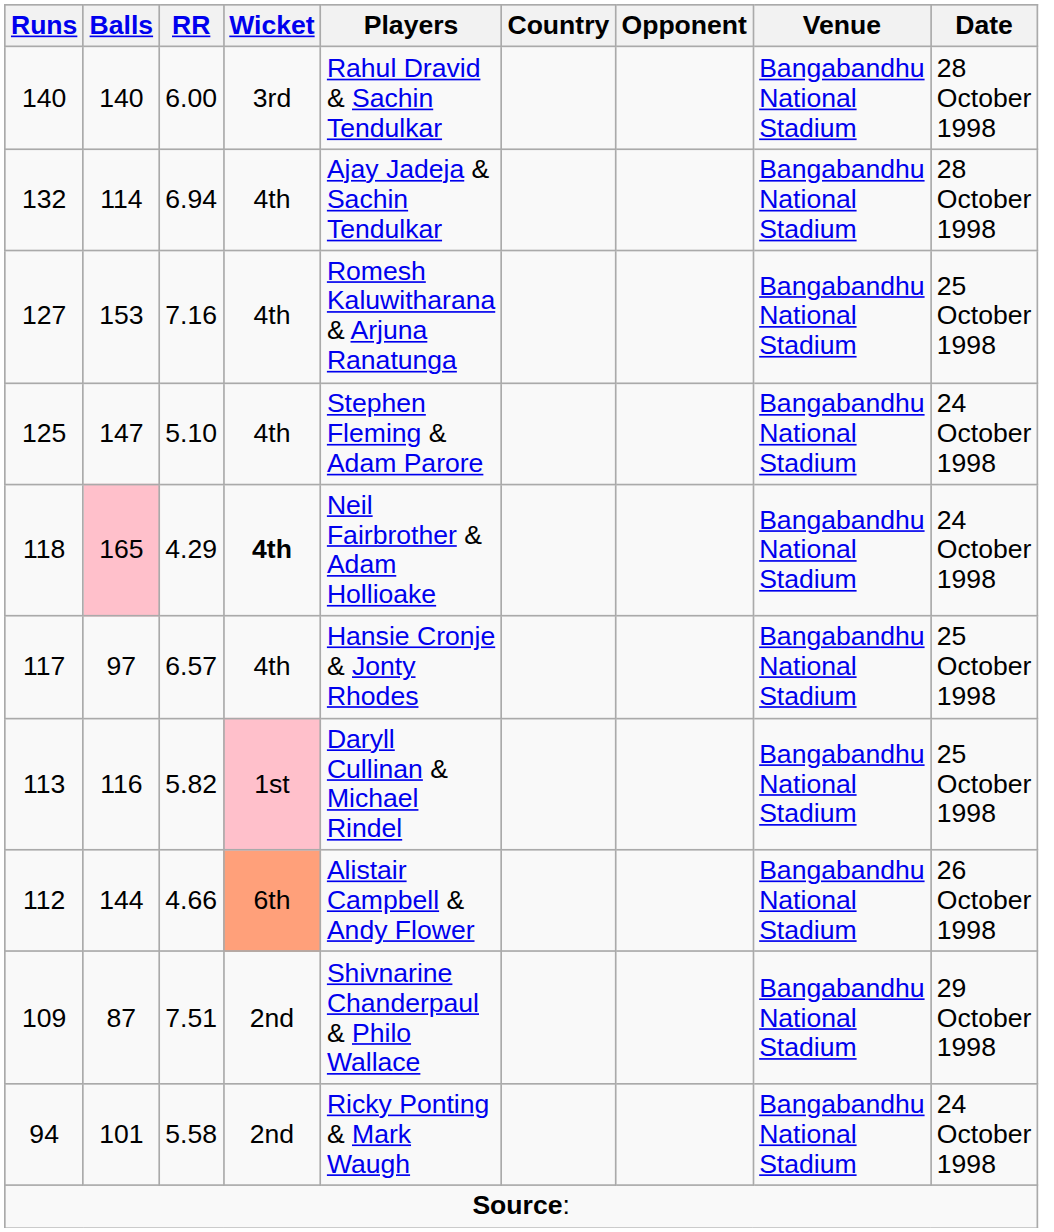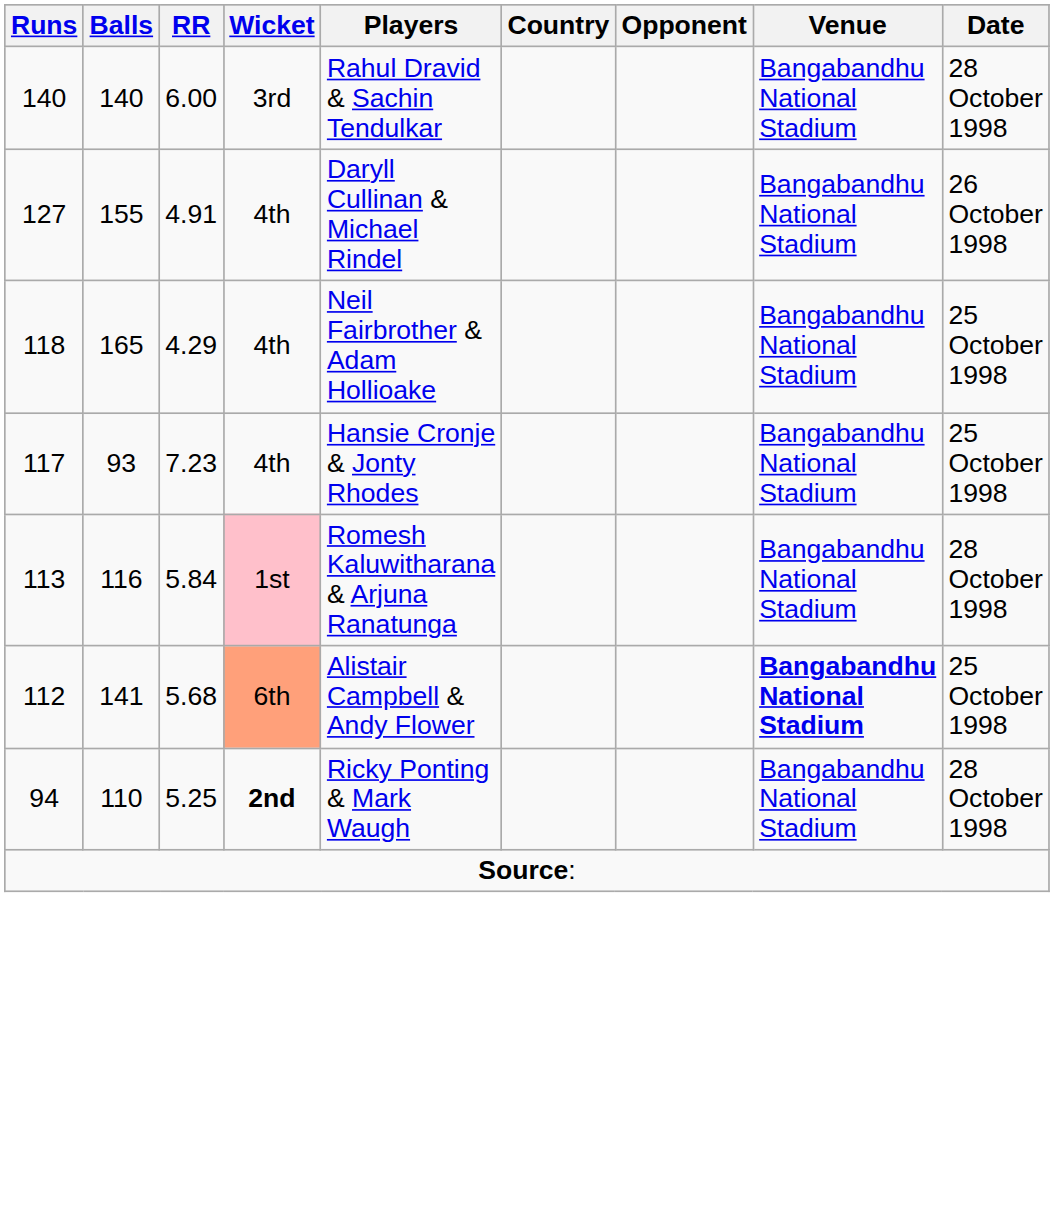- row: 132 | 114 | 6.94 | 4th | Ajay Jadeja & Sachin Tendulkar | Bangabandhu National Stadium | 28 October 1998
127 | Balls: 153 -> 155
127 | RR: 7.16 -> 4.91
127 | Players: Romesh Kaluwitharana & Arjuna Ranatunga -> Daryll Cullinan & Michael Rindel
127 | Date: 25 October 1998 -> 26 October 1998
- row: 125 | 147 | 5.10 | 4th | Stephen Fleming & Adam Parore | Bangabandhu National Stadium | 24 October 1998
118 | Balls: pink background -> no background
118 | Wicket: bold -> normal
118 | Date: 24 October 1998 -> 25 October 1998
117 | Balls: 97 -> 93
117 | RR: 6.57 -> 7.23
113 | RR: 5.82 -> 5.84
113 | Players: Daryll Cullinan & Michael Rindel -> Romesh Kaluwitharana & Arjuna Ranatunga
113 | Date: 25 October 1998 -> 28 October 1998
112 | Balls: 144 -> 141
112 | RR: 4.66 -> 5.68
112 | Venue: normal -> bold
112 | Date: 26 October 1998 -> 25 October 1998
- row: 109 | 87 | 7.51 | 2nd | Shivnarine Chanderpaul & Philo Wallace | Bangabandhu National Stadium | 29 October 1998
94 | Balls: 101 -> 110
94 | RR: 5.58 -> 5.25
94 | Wicket: normal -> bold
94 | Date: 24 October 1998 -> 28 October 1998
